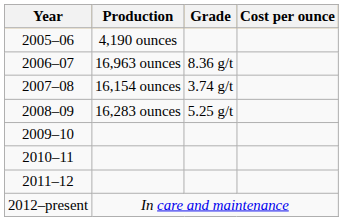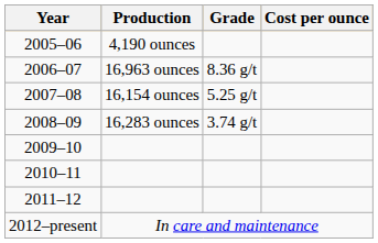2007–08 | Grade: 3.74 g/t -> 5.25 g/t
2008–09 | Grade: 5.25 g/t -> 3.74 g/t
